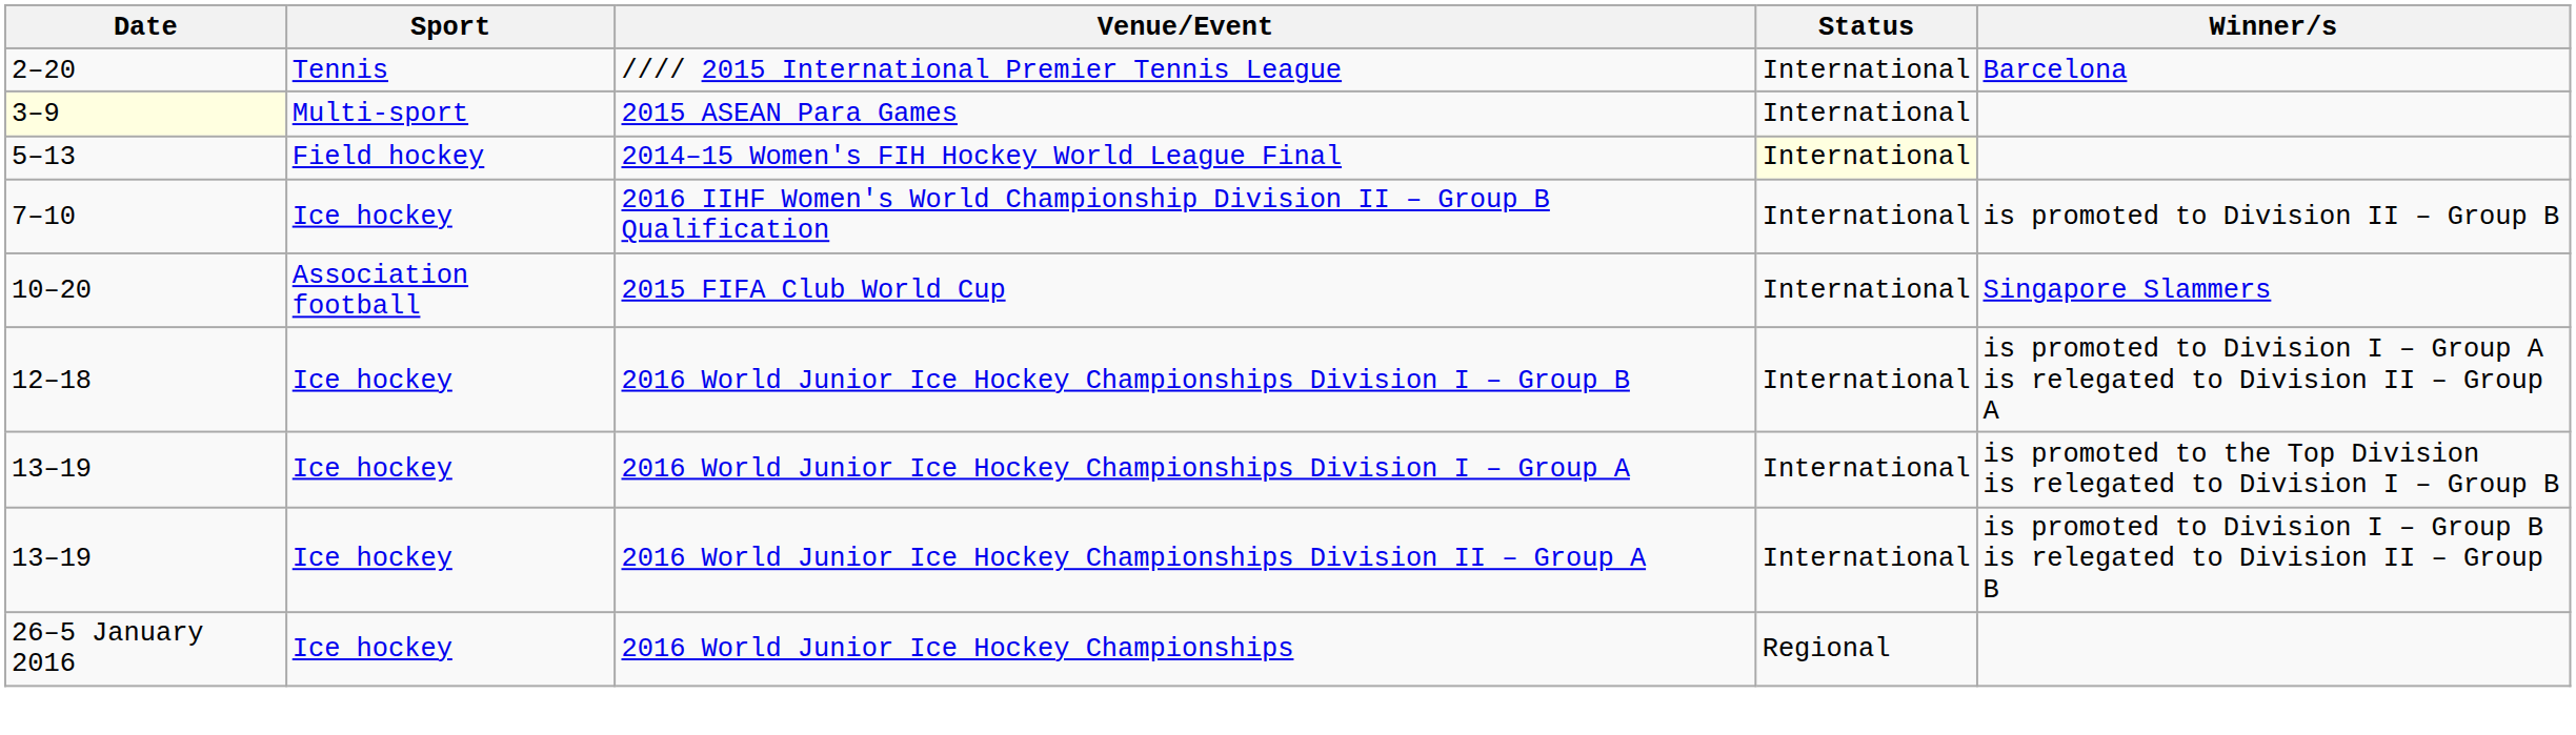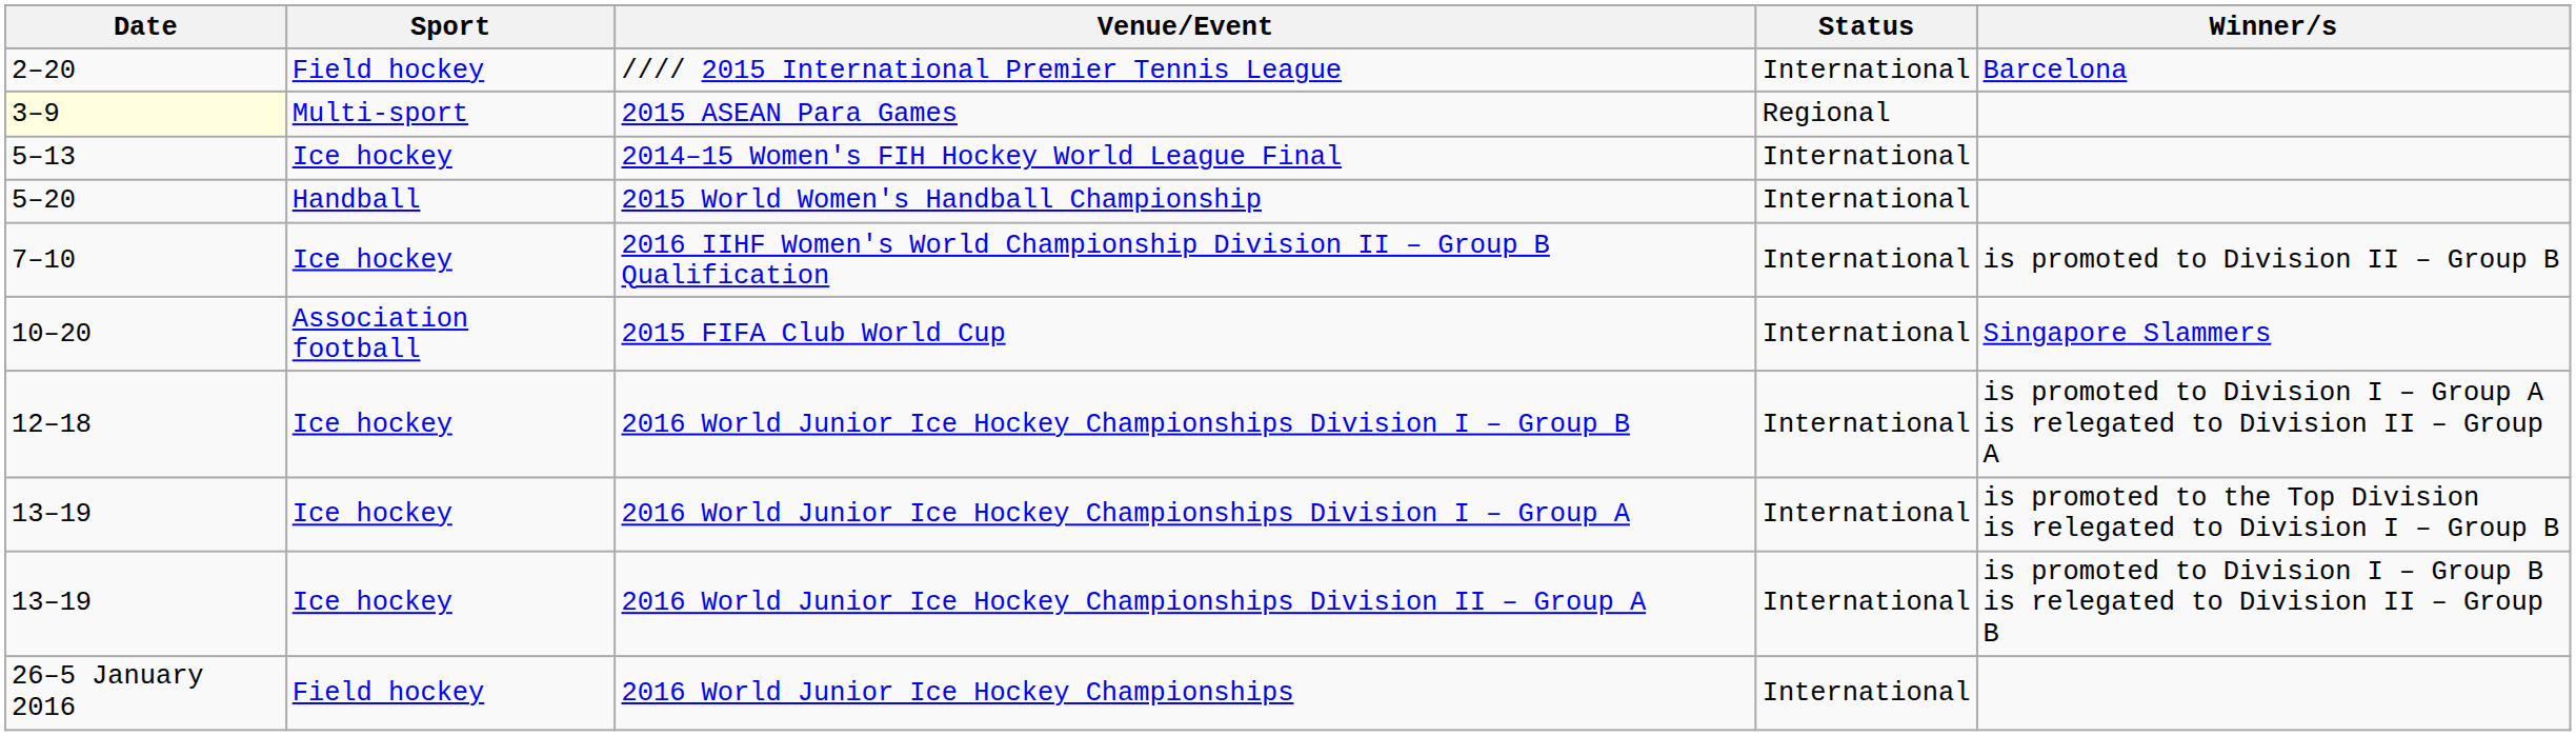//// 2015 International Premier Tennis League | Sport: Tennis -> Field hockey
2015 ASEAN Para Games | Status: International -> Regional
2014–15 Women's FIH Hockey World League Final | Sport: Field hockey -> Ice hockey
2014–15 Women's FIH Hockey World League Final | Status: lightyellow background -> no background
+ row: 5–20 | Handball | 2015 World Women's Handball Championship | International
2016 World Junior Ice Hockey Championships | Sport: Ice hockey -> Field hockey
2016 World Junior Ice Hockey Championships | Status: Regional -> International
